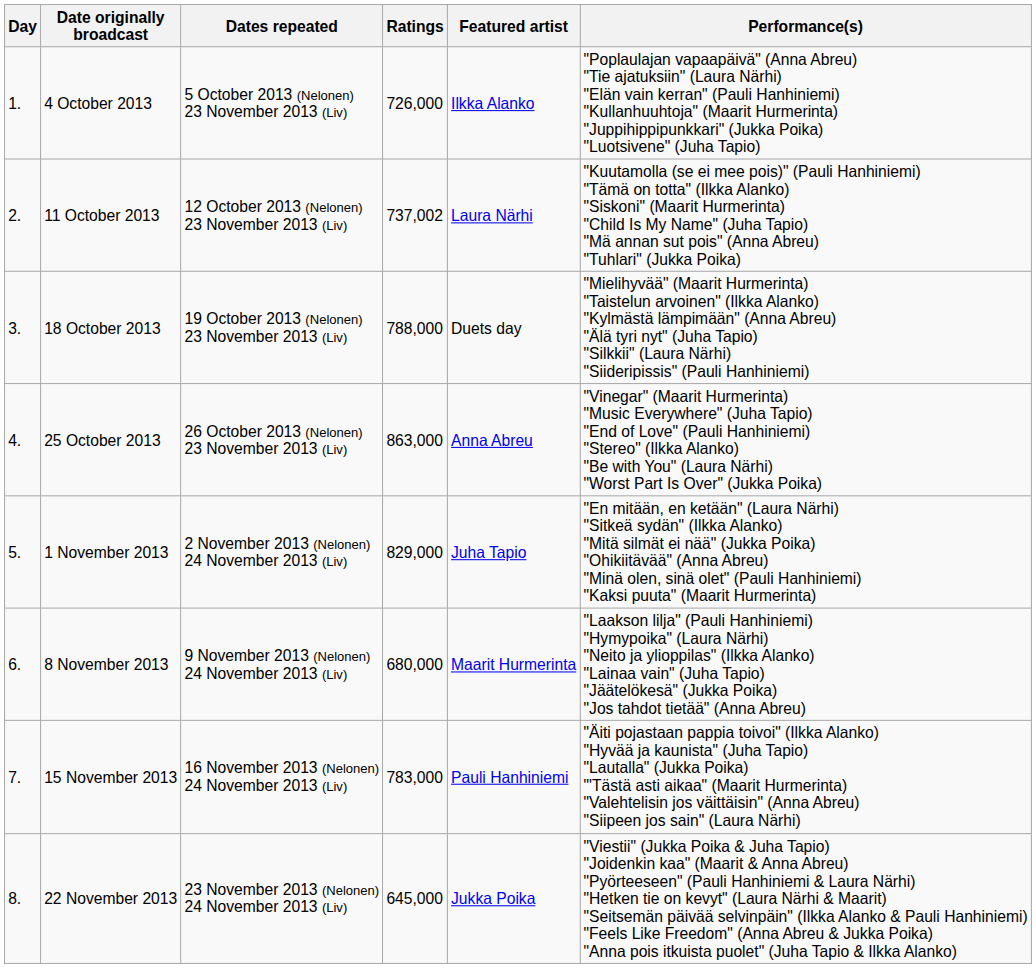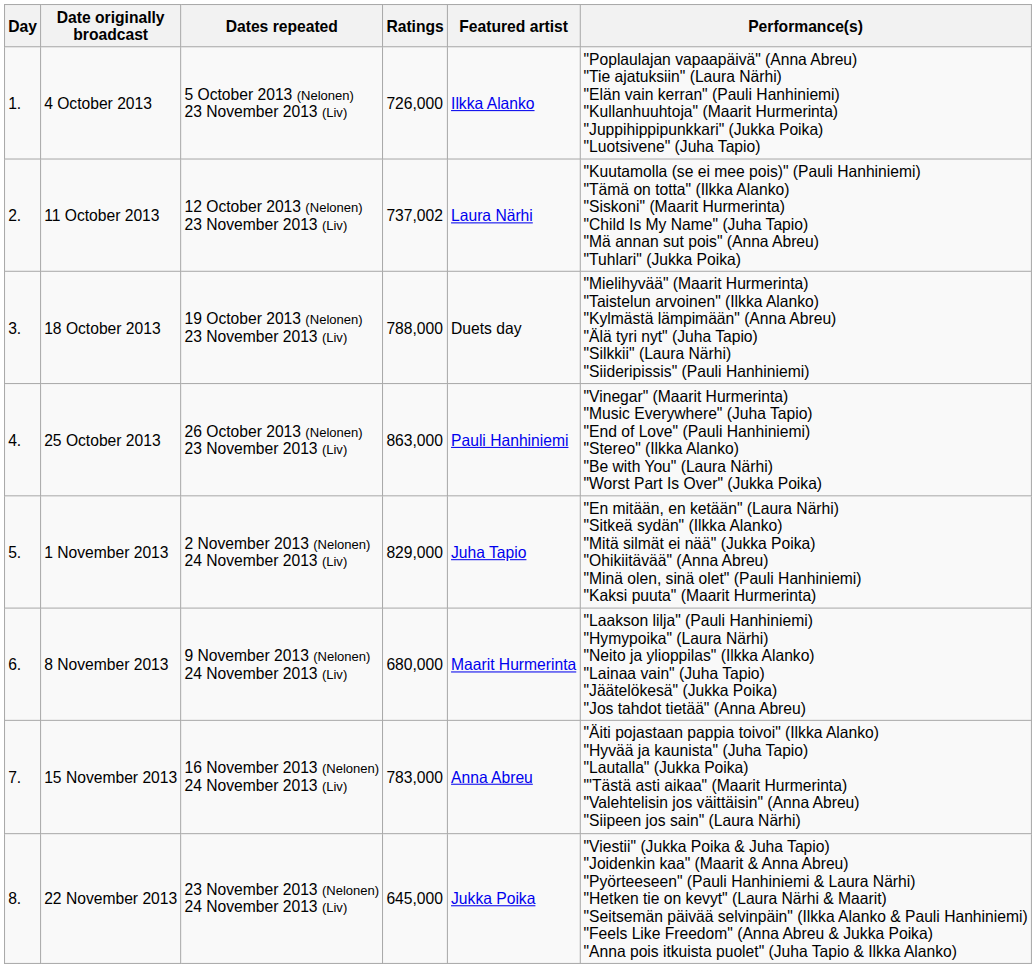25 October 2013 | Featured artist: Anna Abreu -> Pauli Hanhiniemi
15 November 2013 | Featured artist: Pauli Hanhiniemi -> Anna Abreu
